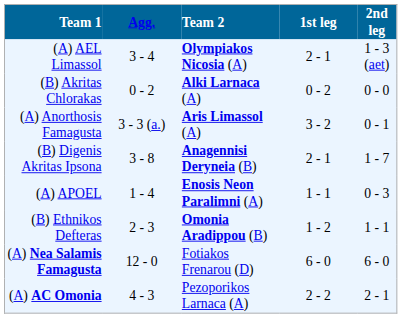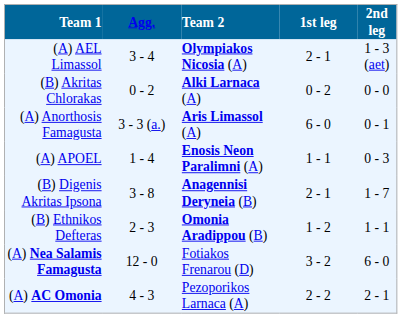(A) Anorthosis Famagusta | 1st leg: 3 - 2 -> 6 - 0
rows swapped: (A) APOEL <-> (B) Digenis Akritas Ipsona
(A) Nea Salamis Famagusta | 1st leg: 6 - 0 -> 3 - 2
